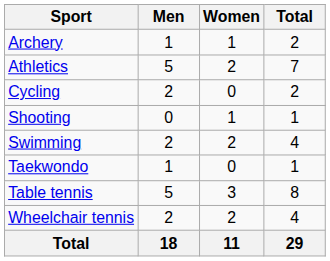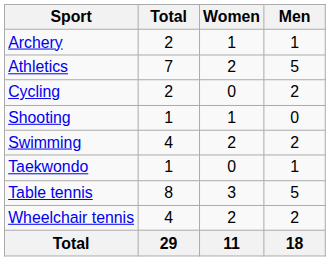columns swapped: Men <-> Total
